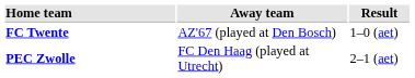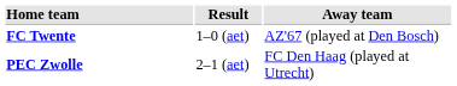columns swapped: Result <-> Away team
